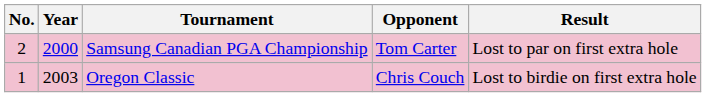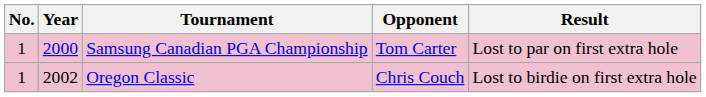Samsung Canadian PGA Championship | No.: 2 -> 1
Oregon Classic | Year: 2003 -> 2002
